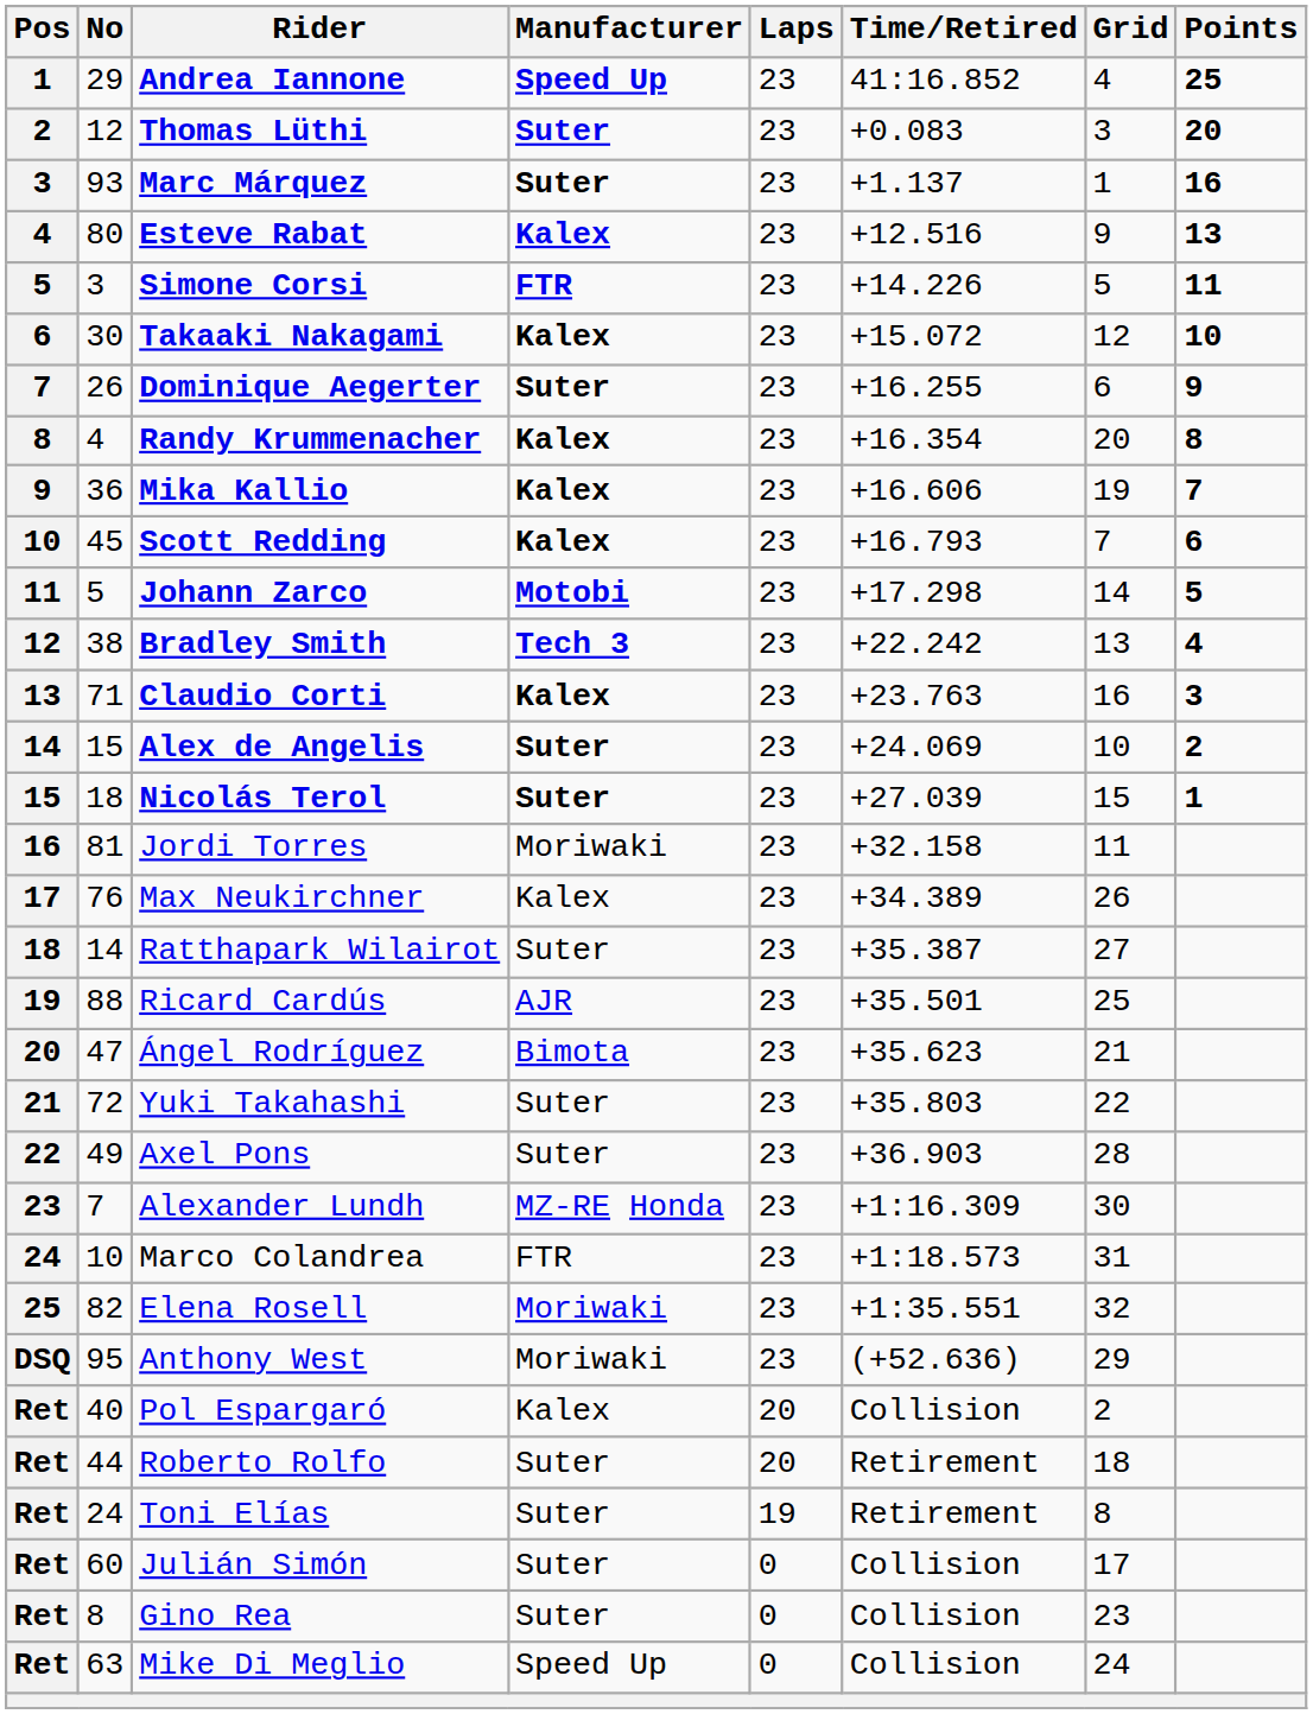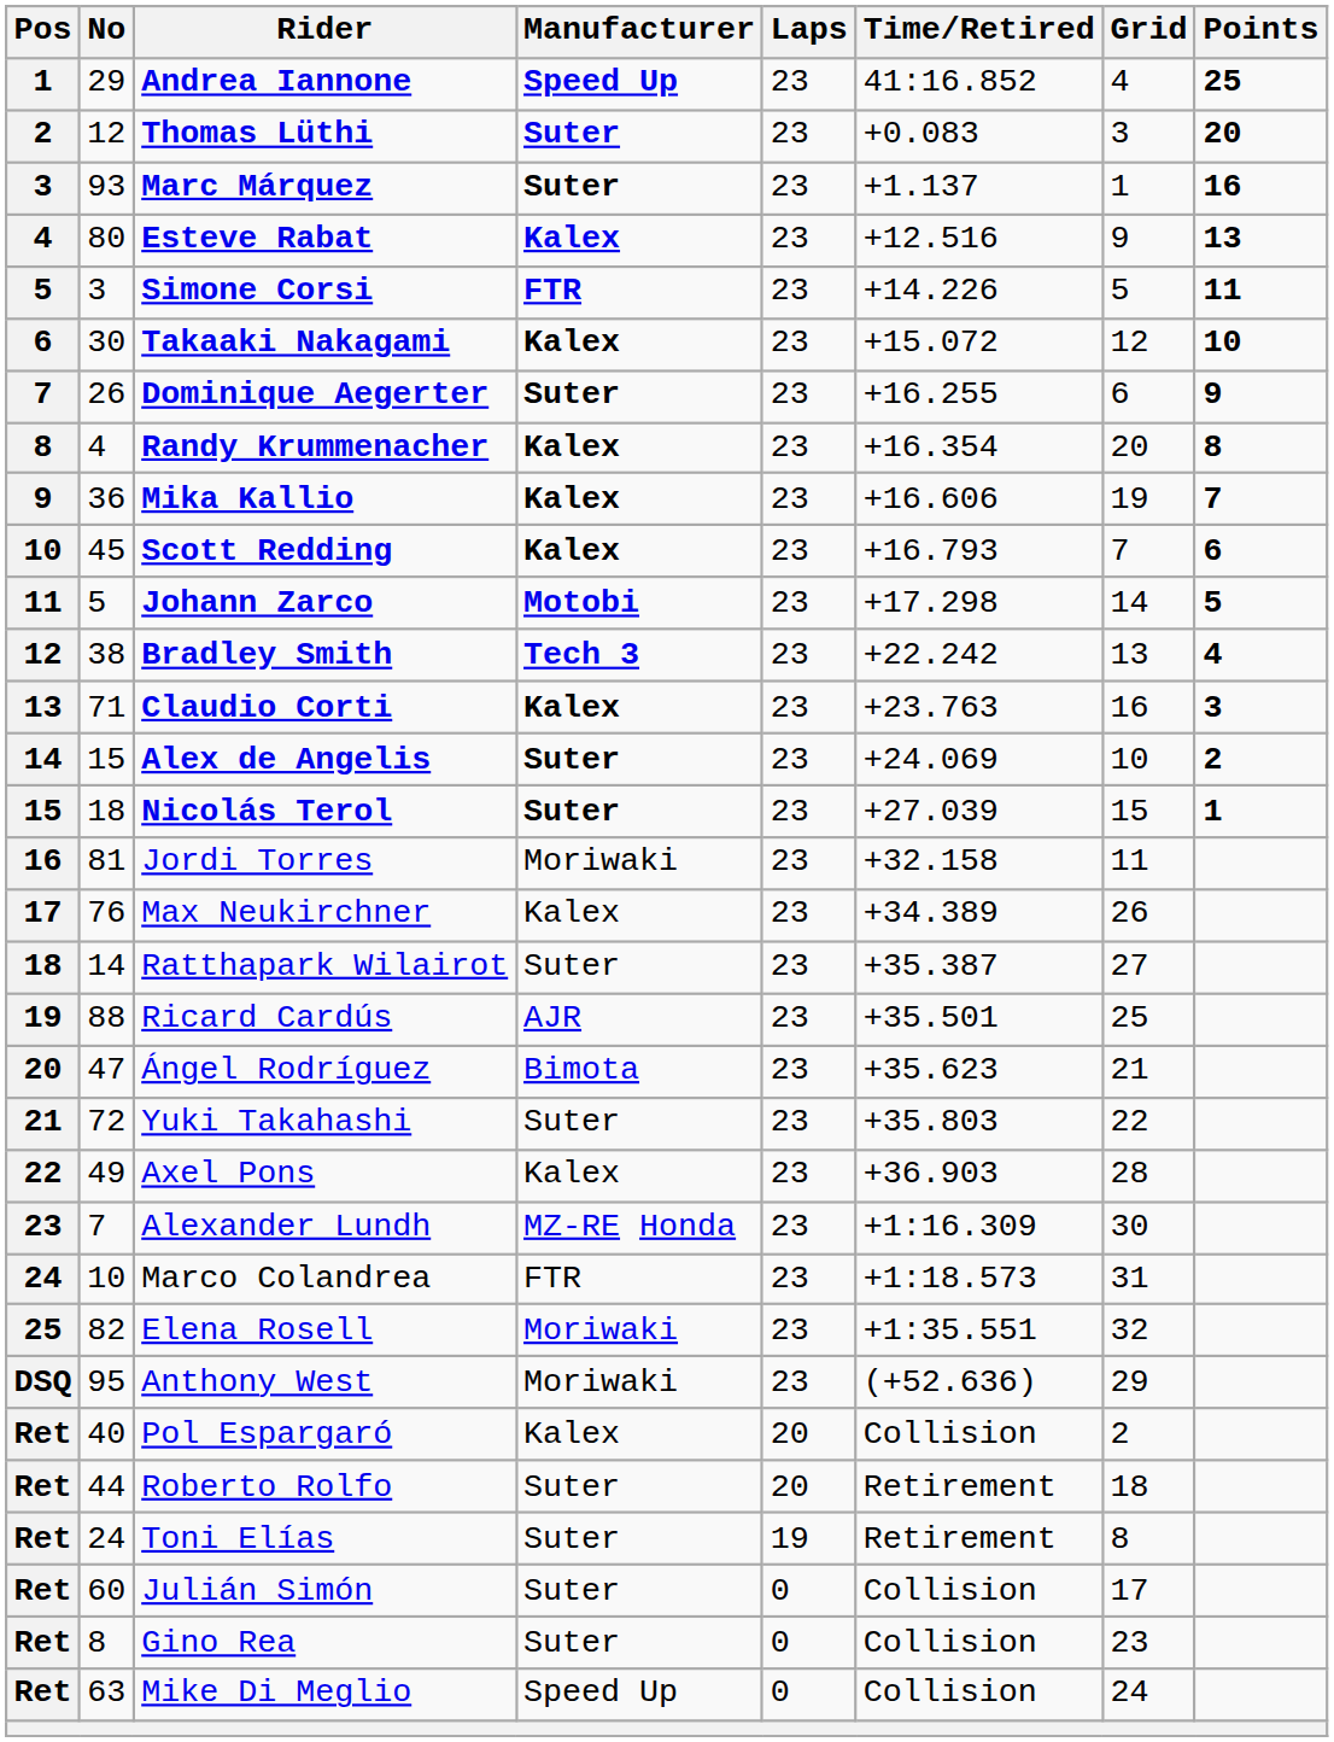Axel Pons | Manufacturer: Suter -> Kalex
